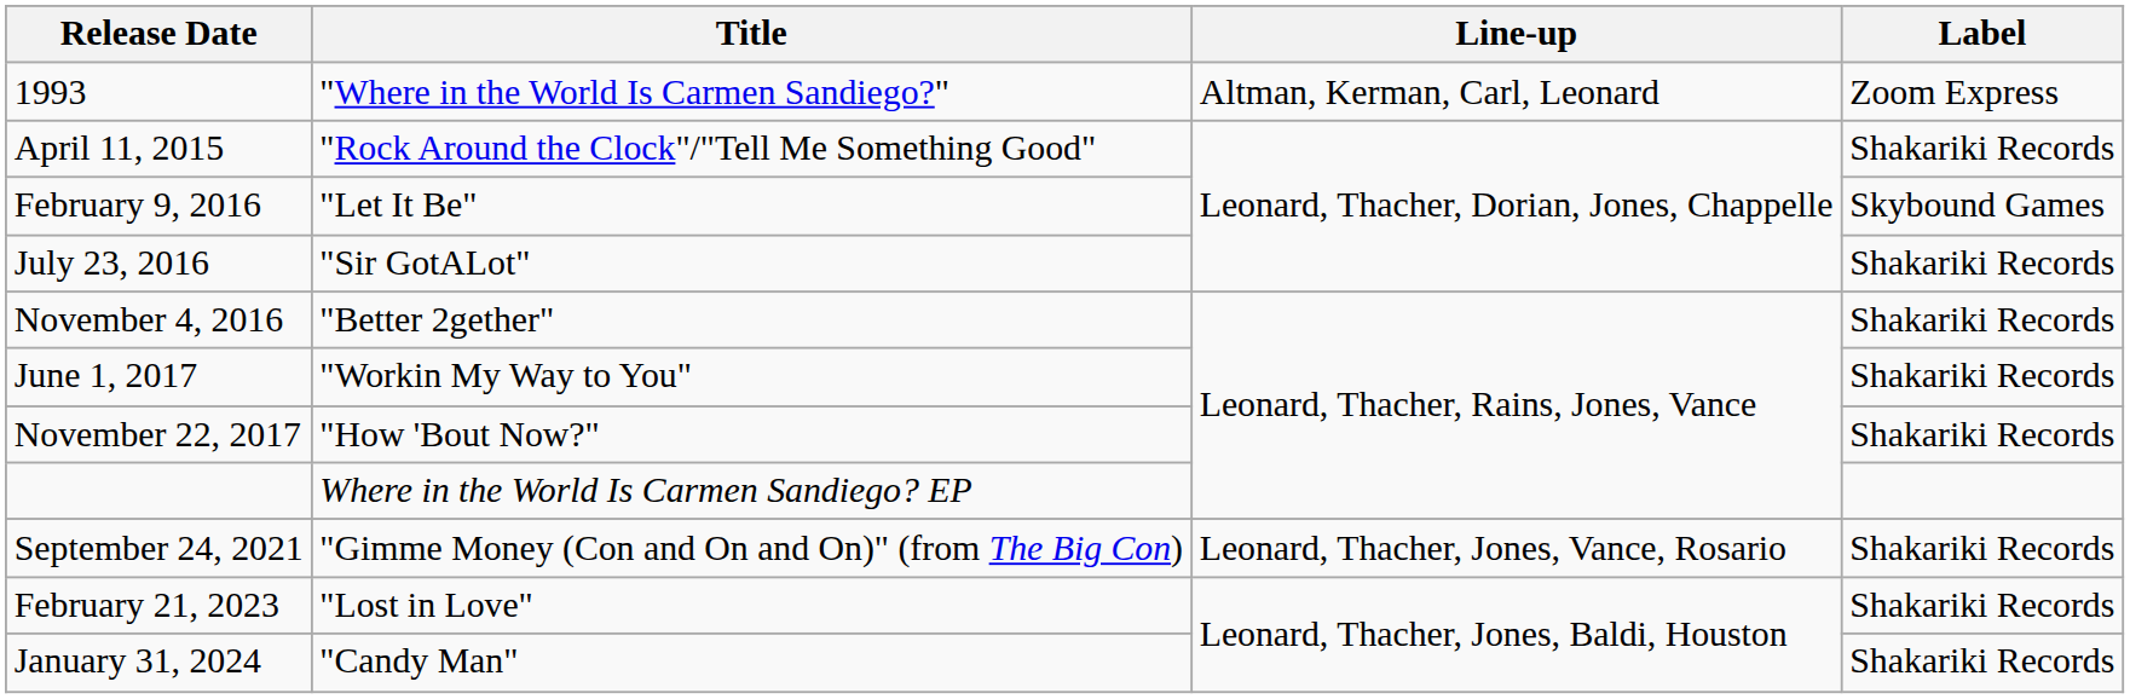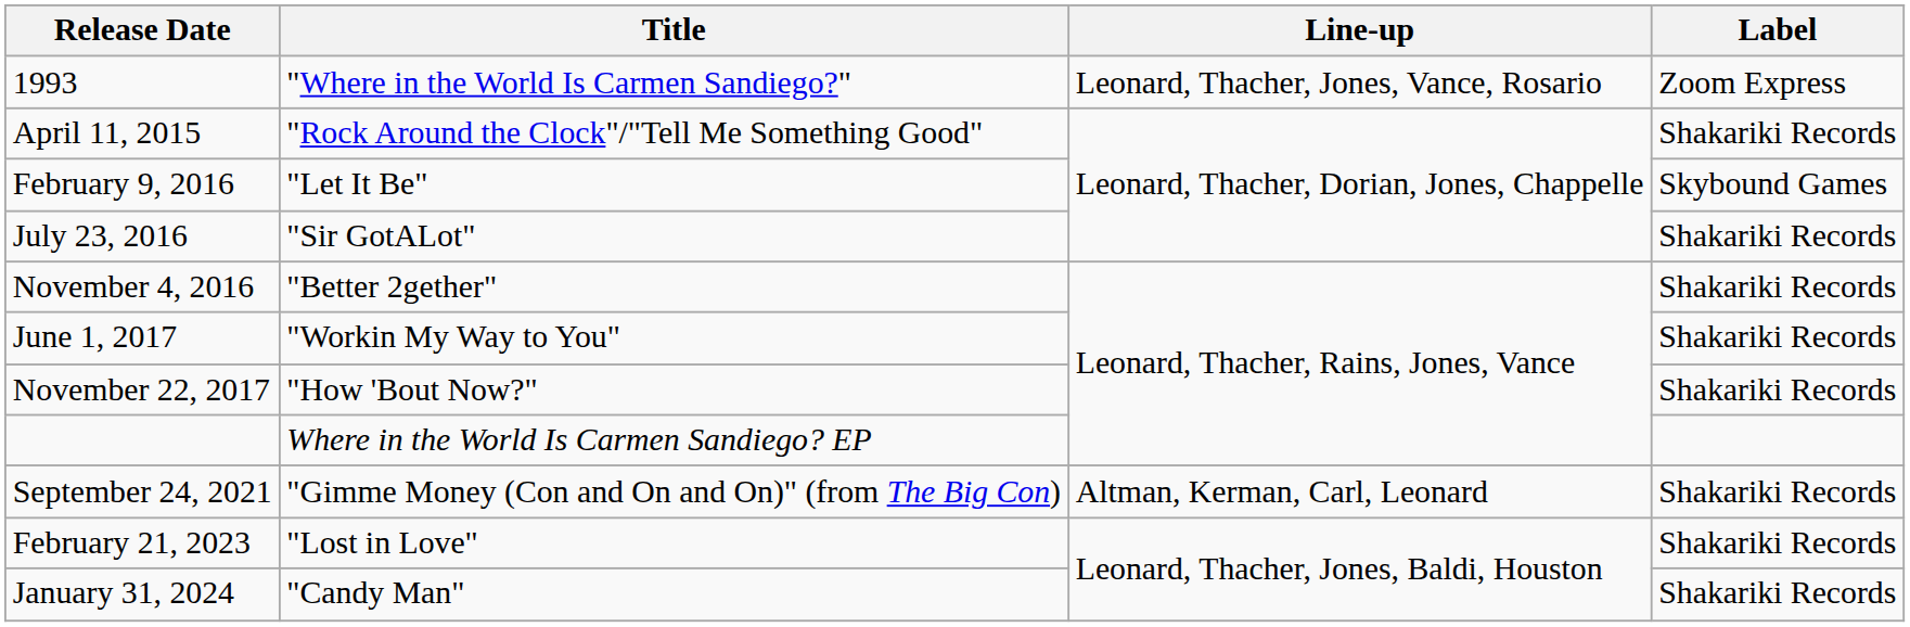1993 | Line-up: Altman, Kerman, Carl, Leonard -> Leonard, Thacher, Jones, Vance, Rosario
September 24, 2021 | Line-up: Leonard, Thacher, Jones, Vance, Rosario -> Altman, Kerman, Carl, Leonard
